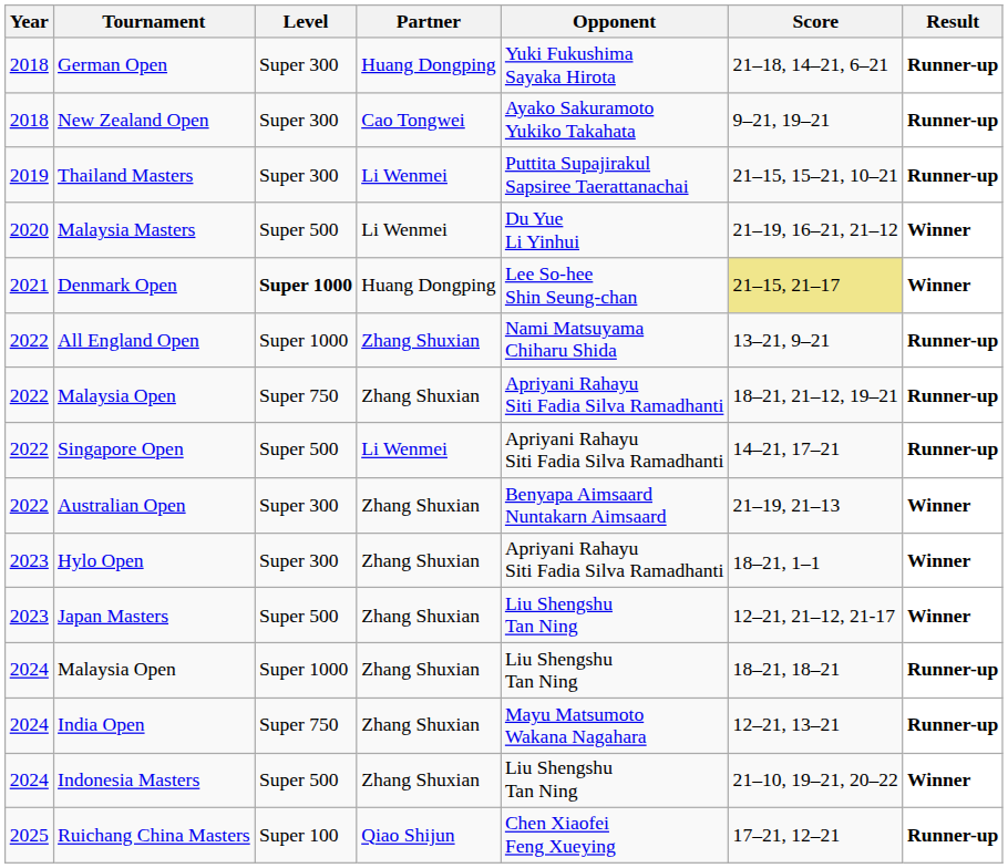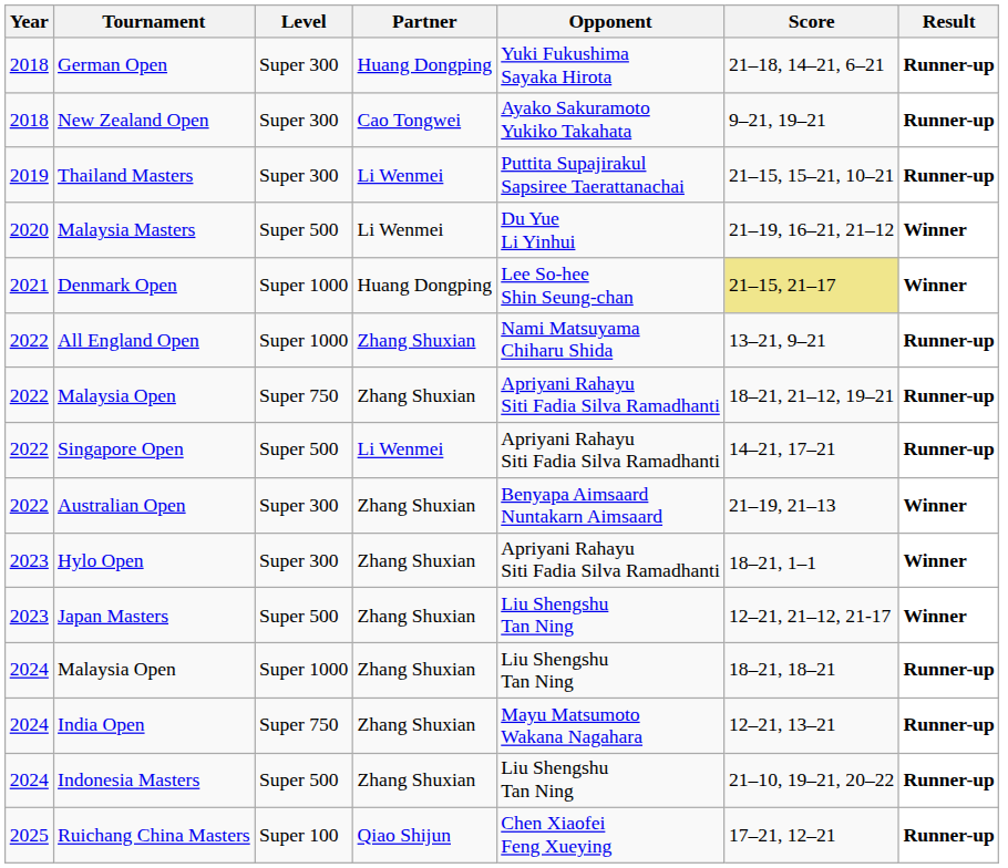Denmark Open | Level: bold -> normal
Indonesia Masters | Result: Winner -> Runner-up
